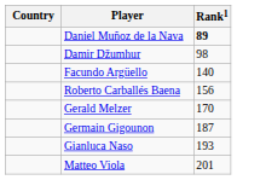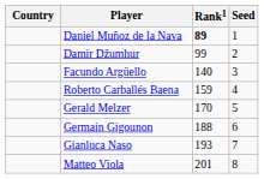+ column: Seed | 1 | 2 | 3 | 4 | 5 | 6 | 7 | 8
Damir Džumhur | Rank1: 98 -> 99
Roberto Carballés Baena | Rank1: 156 -> 159
Germain Gigounon | Rank1: 187 -> 188
